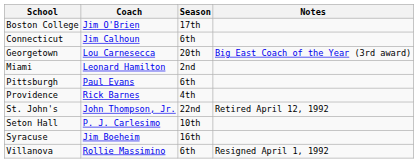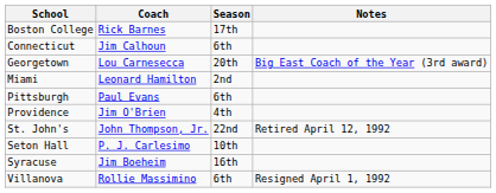Boston College | Coach: Jim O'Brien -> Rick Barnes
Providence | Coach: Rick Barnes -> Jim O'Brien
